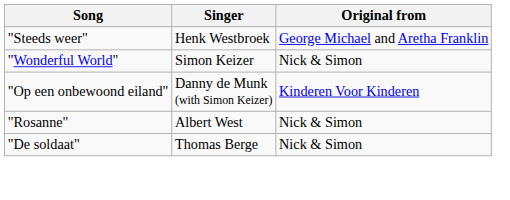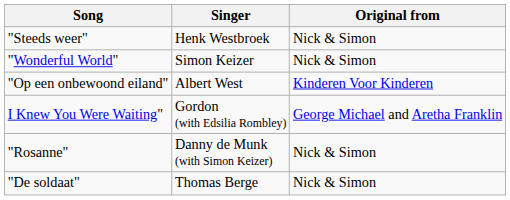"Steeds weer" | Original from: George Michael and Aretha Franklin -> Nick & Simon
"Op een onbewoond eiland" | Singer: Danny de Munk (with Simon Keizer) -> Albert West
+ row: I Knew You Were Waiting" | Gordon (with Edsilia Rombley) | George Michael and Aretha Franklin
"Rosanne" | Singer: Albert West -> Danny de Munk (with Simon Keizer)
